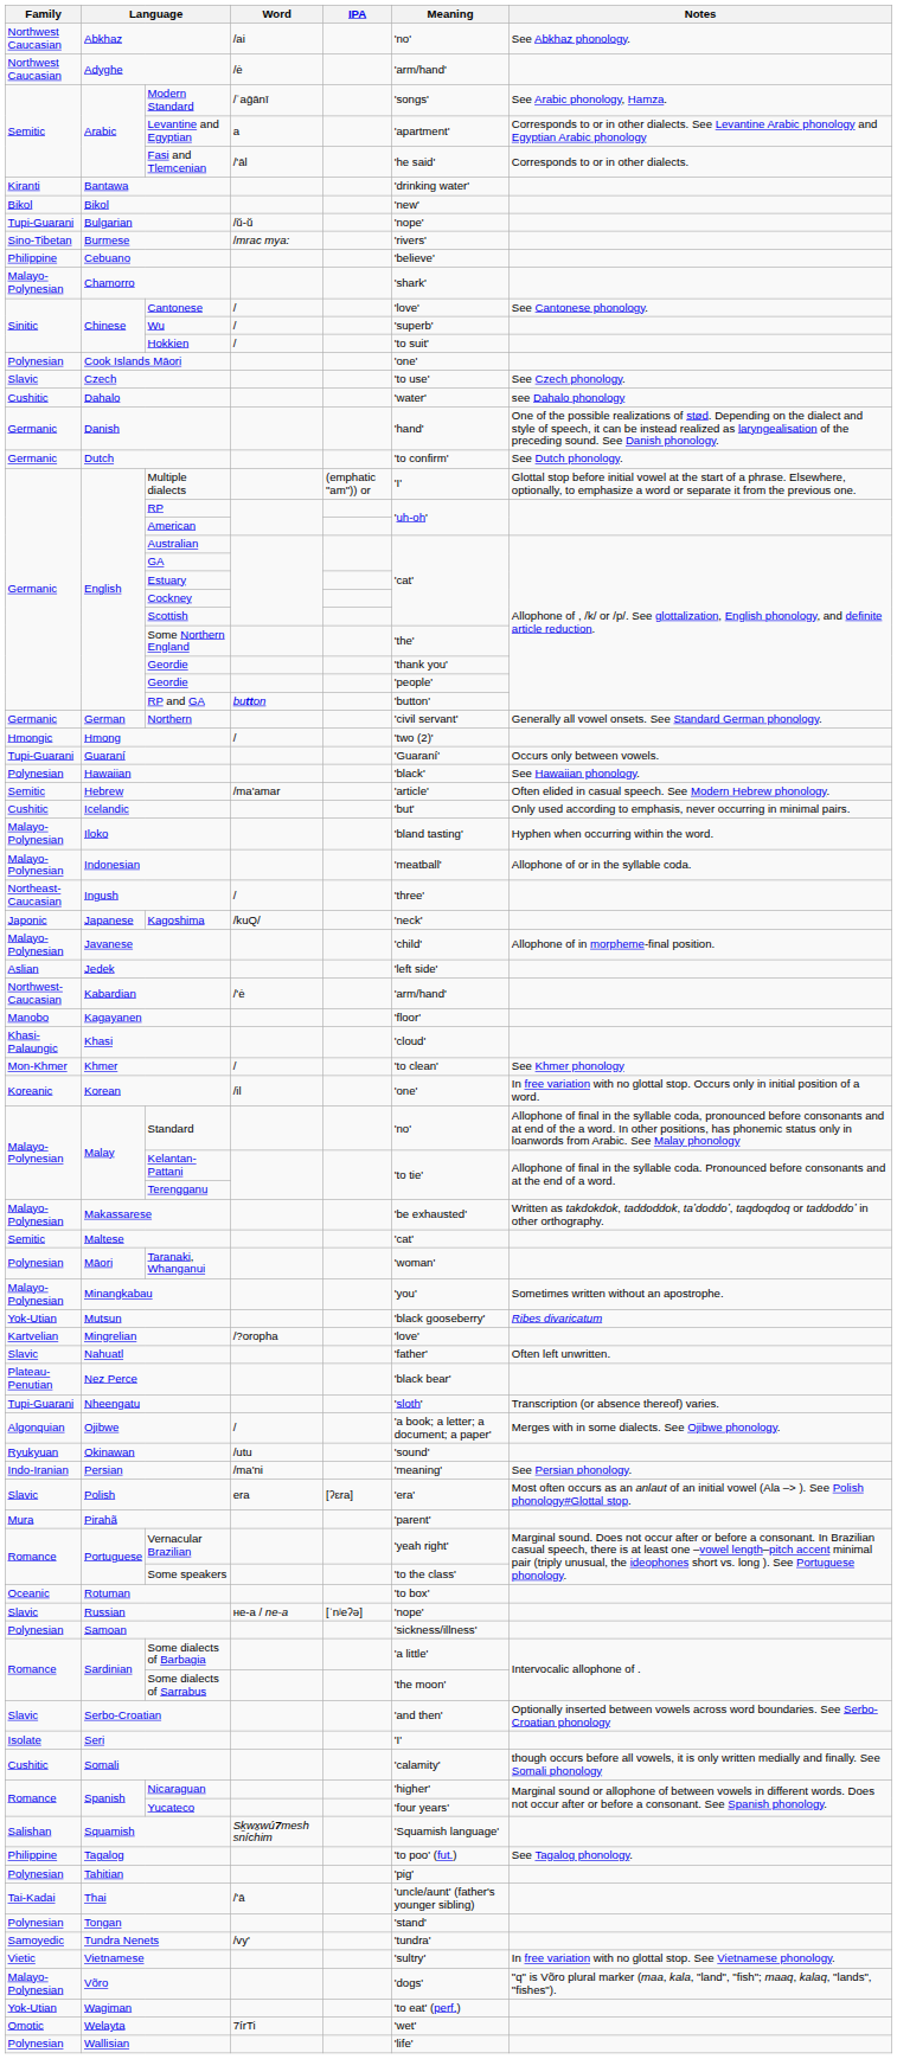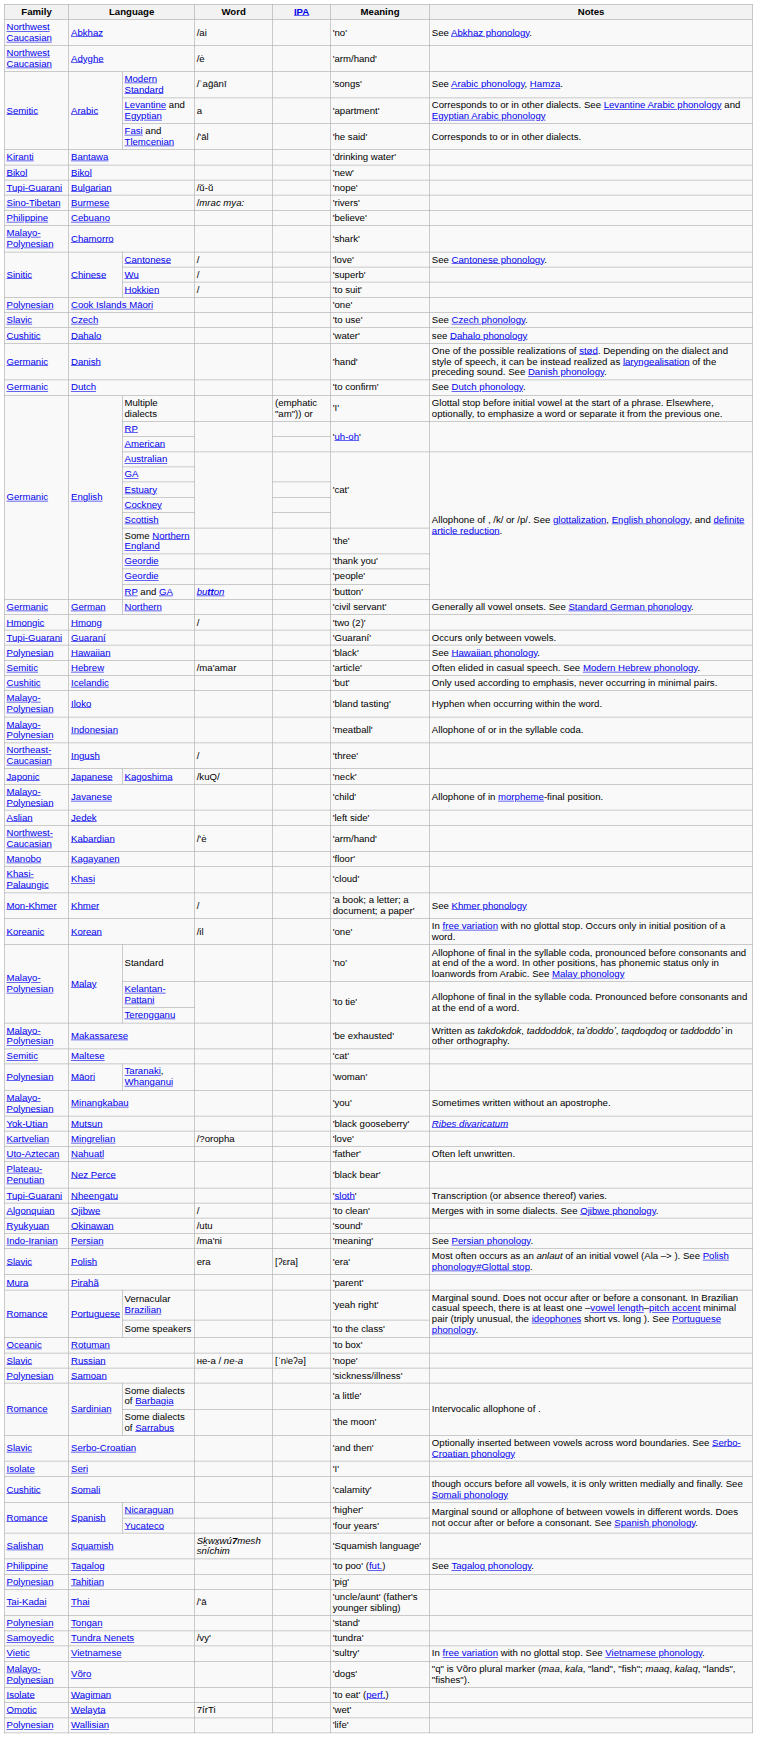Khmer | Meaning: 'to clean' -> 'a book; a letter; a document; a paper'
Nahuatl | Family: Slavic -> Uto-Aztecan
Ojibwe | Meaning: 'a book; a letter; a document; a paper' -> 'to clean'
Wagiman | Family: Yok-Utian -> Isolate
